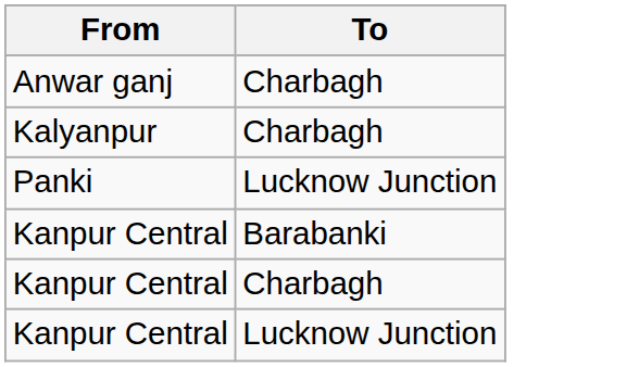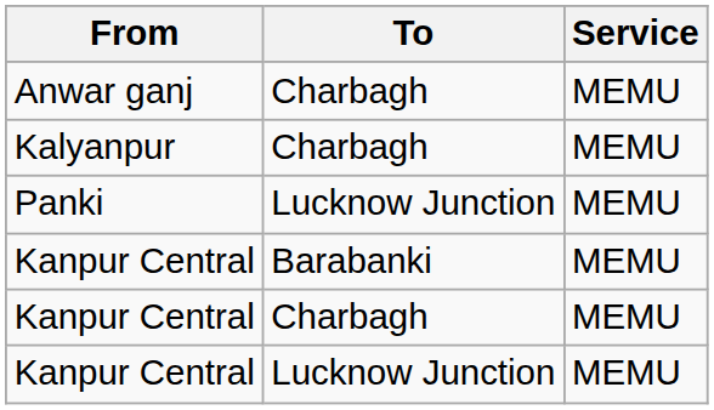+ column: Service | MEMU | MEMU | MEMU | MEMU | MEMU | MEMU
